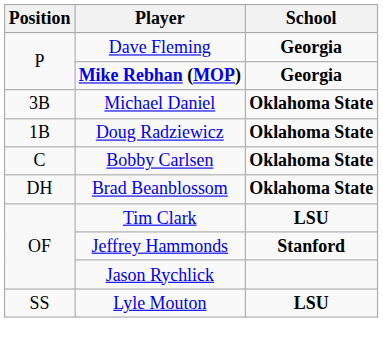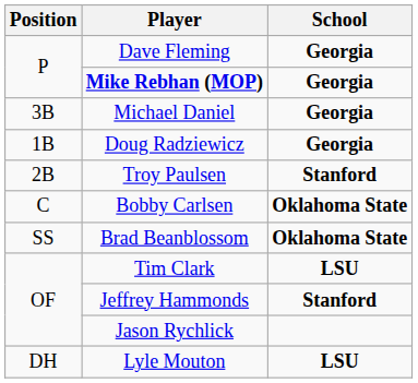Michael Daniel | School: Oklahoma State -> Georgia
Doug Radziewicz | School: Oklahoma State -> Georgia
+ row: 2B | Troy Paulsen | Stanford
Brad Beanblossom | Position: DH -> SS
Lyle Mouton | Position: SS -> DH
